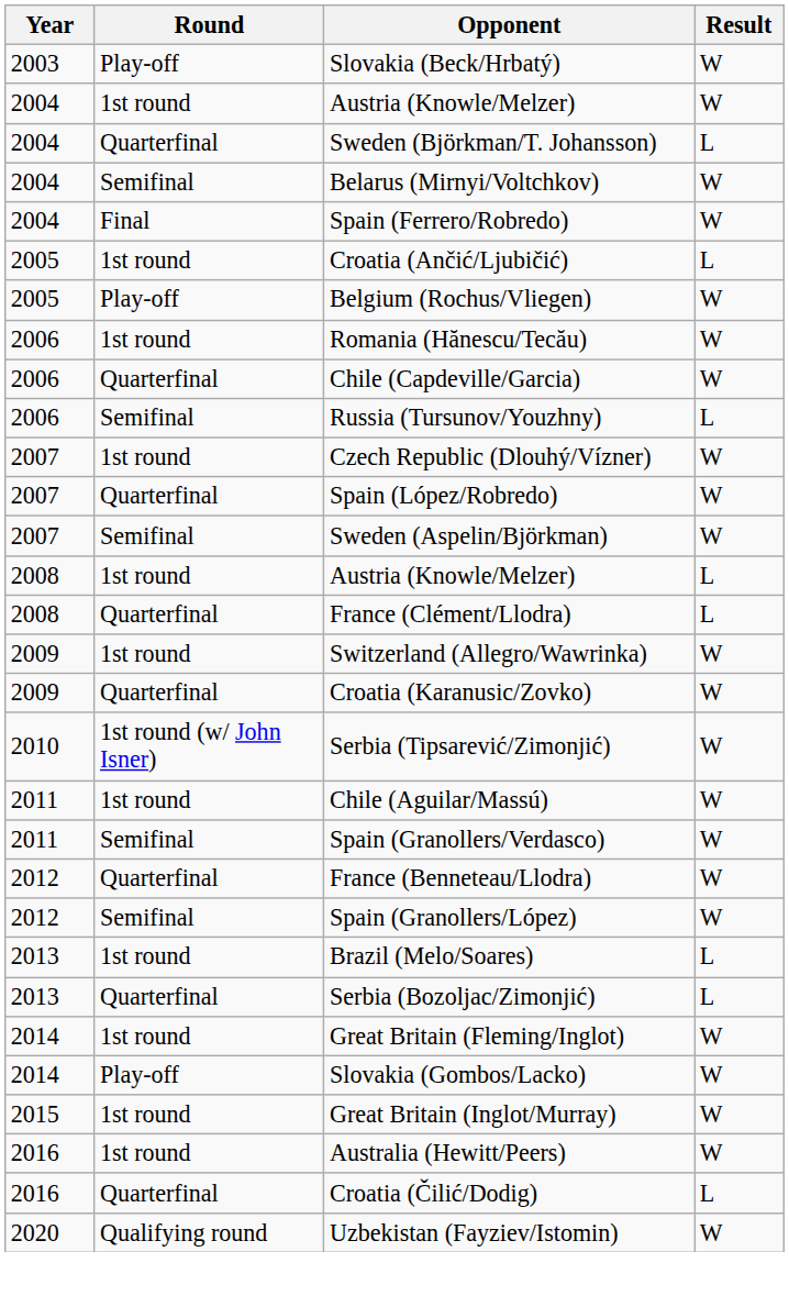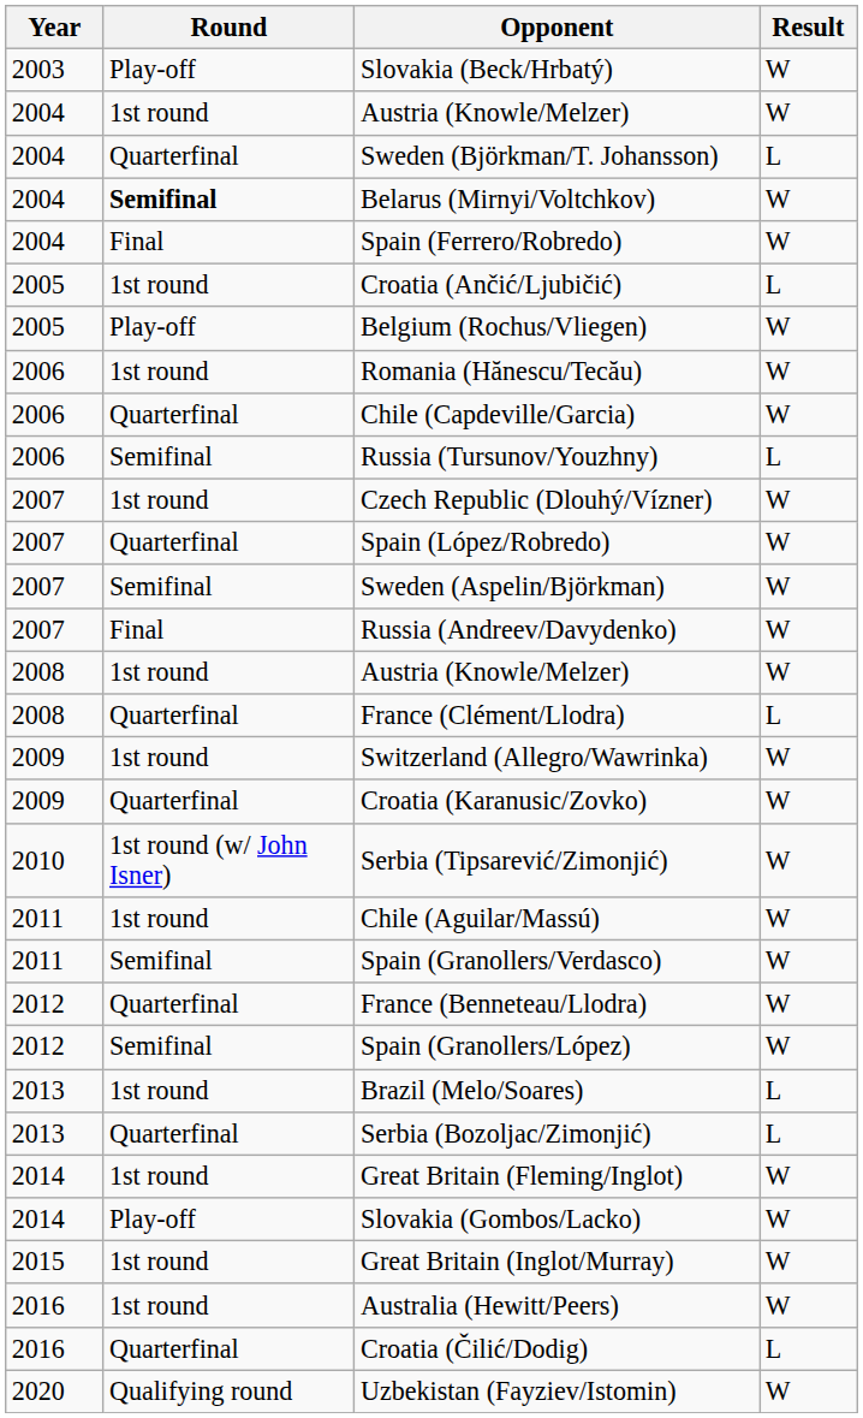Belarus (Mirnyi/Voltchkov) | Round: normal -> bold
+ row: 2007 | Final | Russia (Andreev/Davydenko) | W
2008 / Austria (Knowle/Melzer) | Result: L -> W
